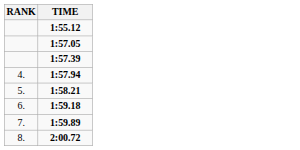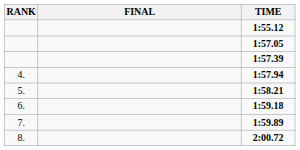+ column: FINAL
